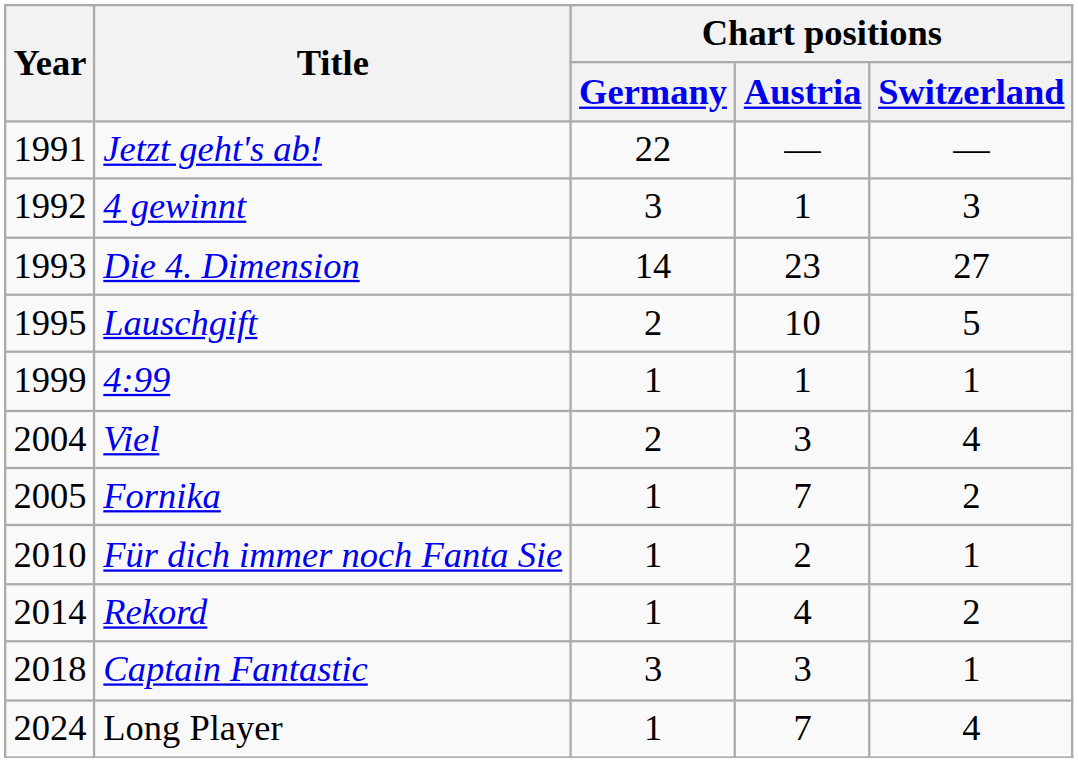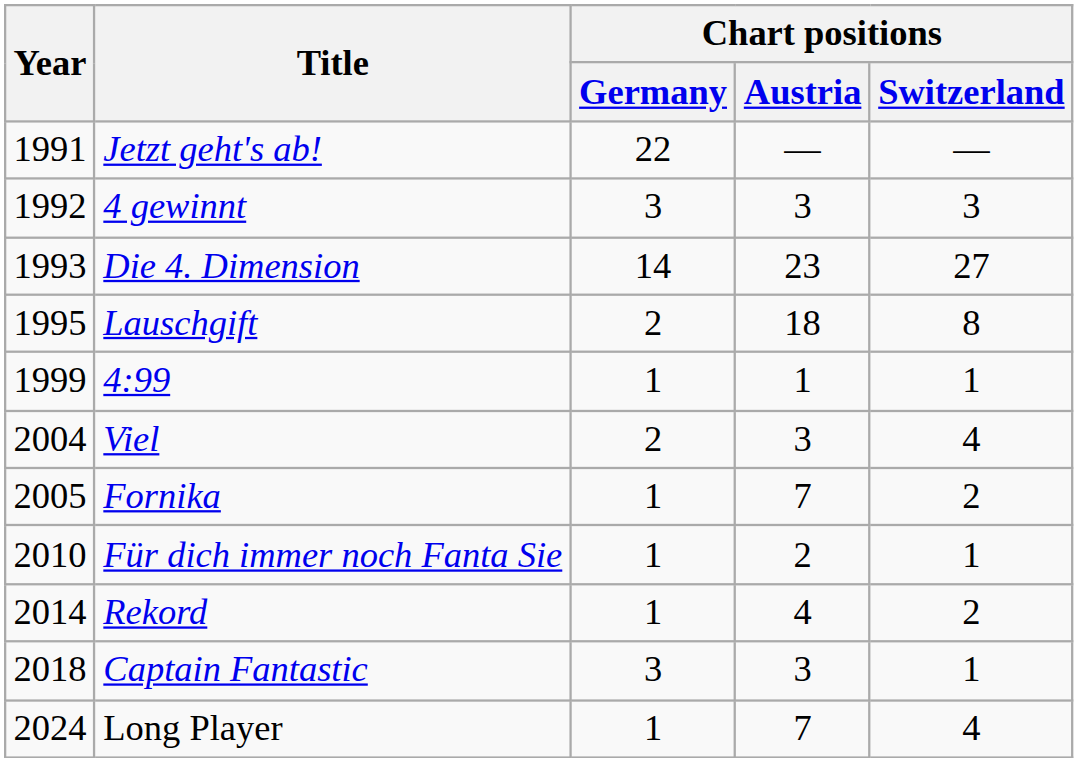4 gewinnt | Chart positions / Austria: 1 -> 3
Lauschgift | Chart positions / Austria: 10 -> 18
Lauschgift | Chart positions / Switzerland: 5 -> 8
